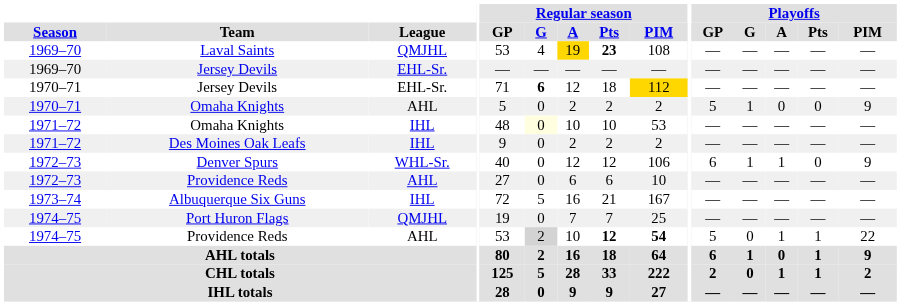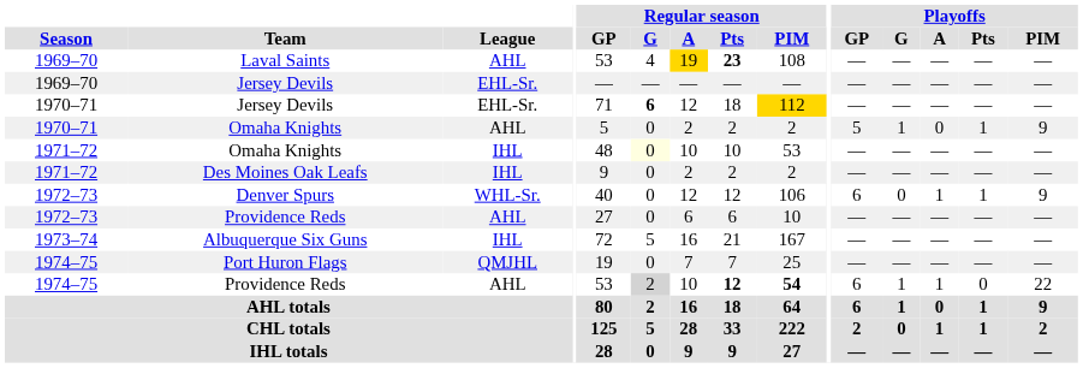Laval Saints | League: QMJHL -> AHL
1970–71 / Omaha Knights | Playoffs / Pts: 0 -> 1
Denver Spurs | Playoffs / G: 1 -> 0
Denver Spurs | Playoffs / Pts: 0 -> 1
1974–75 / Providence Reds | Playoffs / GP: 5 -> 6
1974–75 / Providence Reds | Playoffs / G: 0 -> 1
1974–75 / Providence Reds | Playoffs / Pts: 1 -> 0
